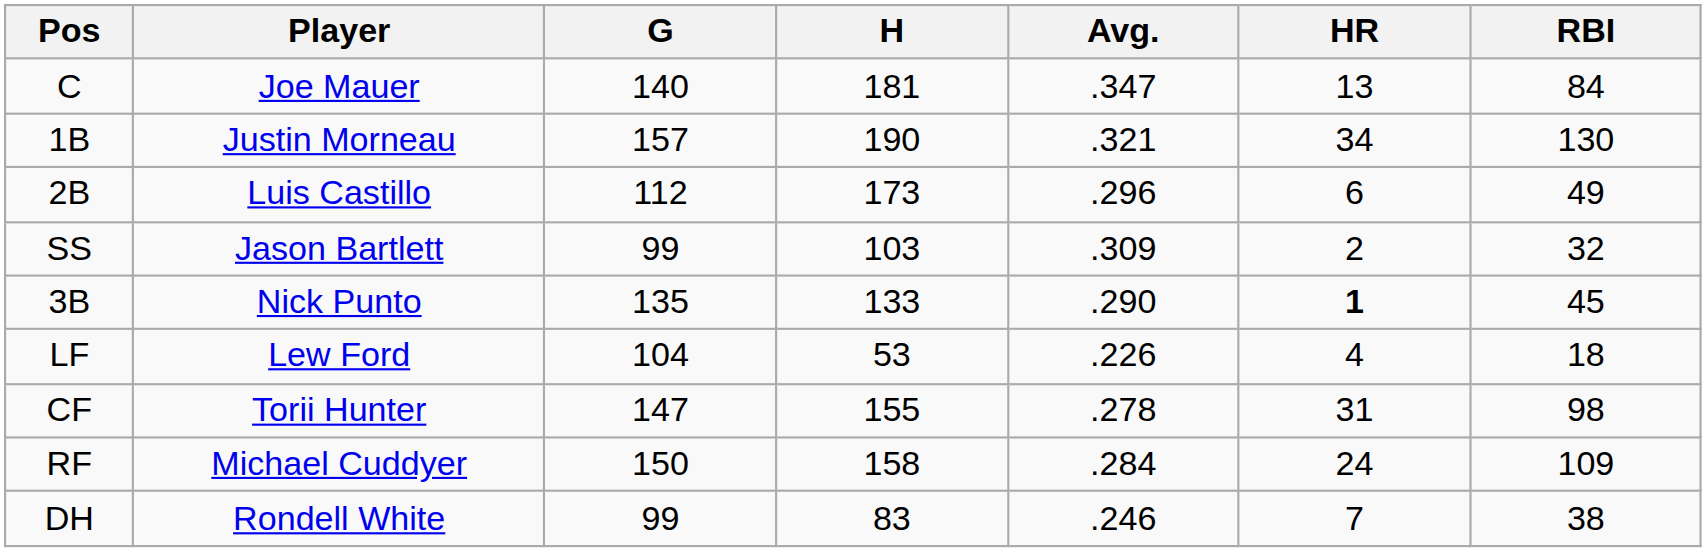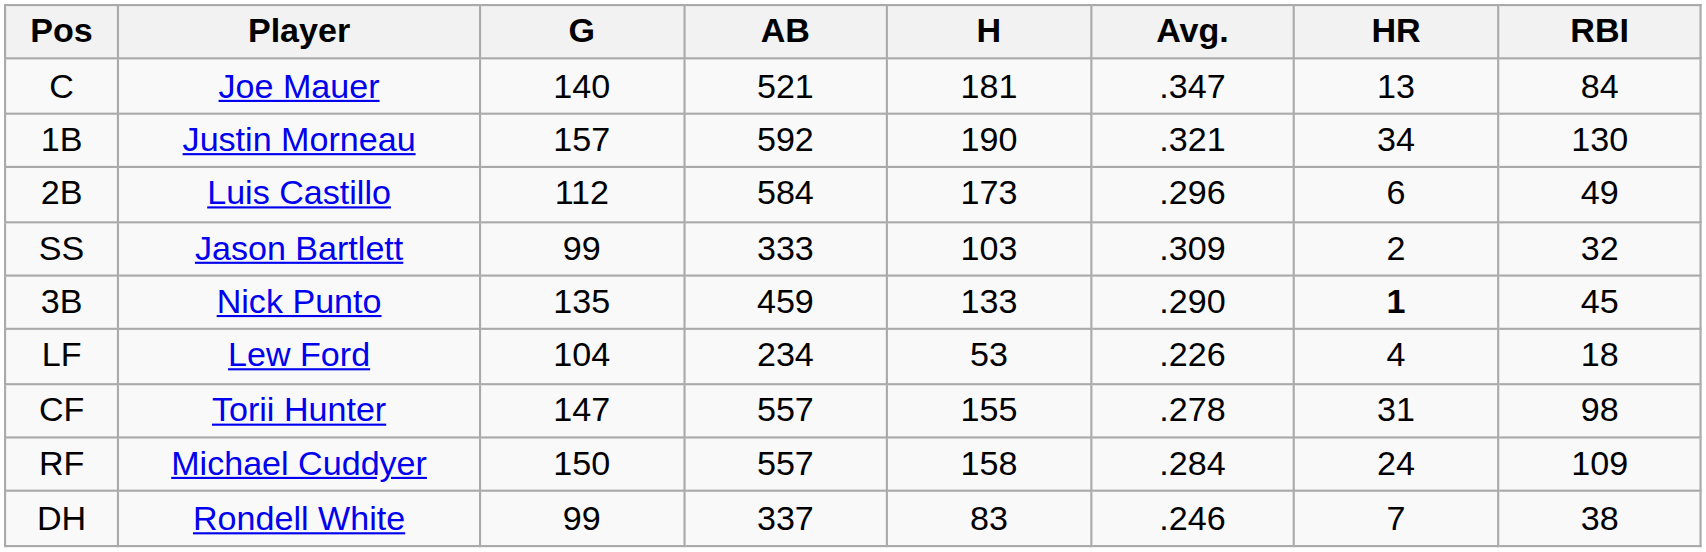+ column: AB | 521 | 592 | 584 | 333 | 459 | 234 | 557 | 557 | 337
